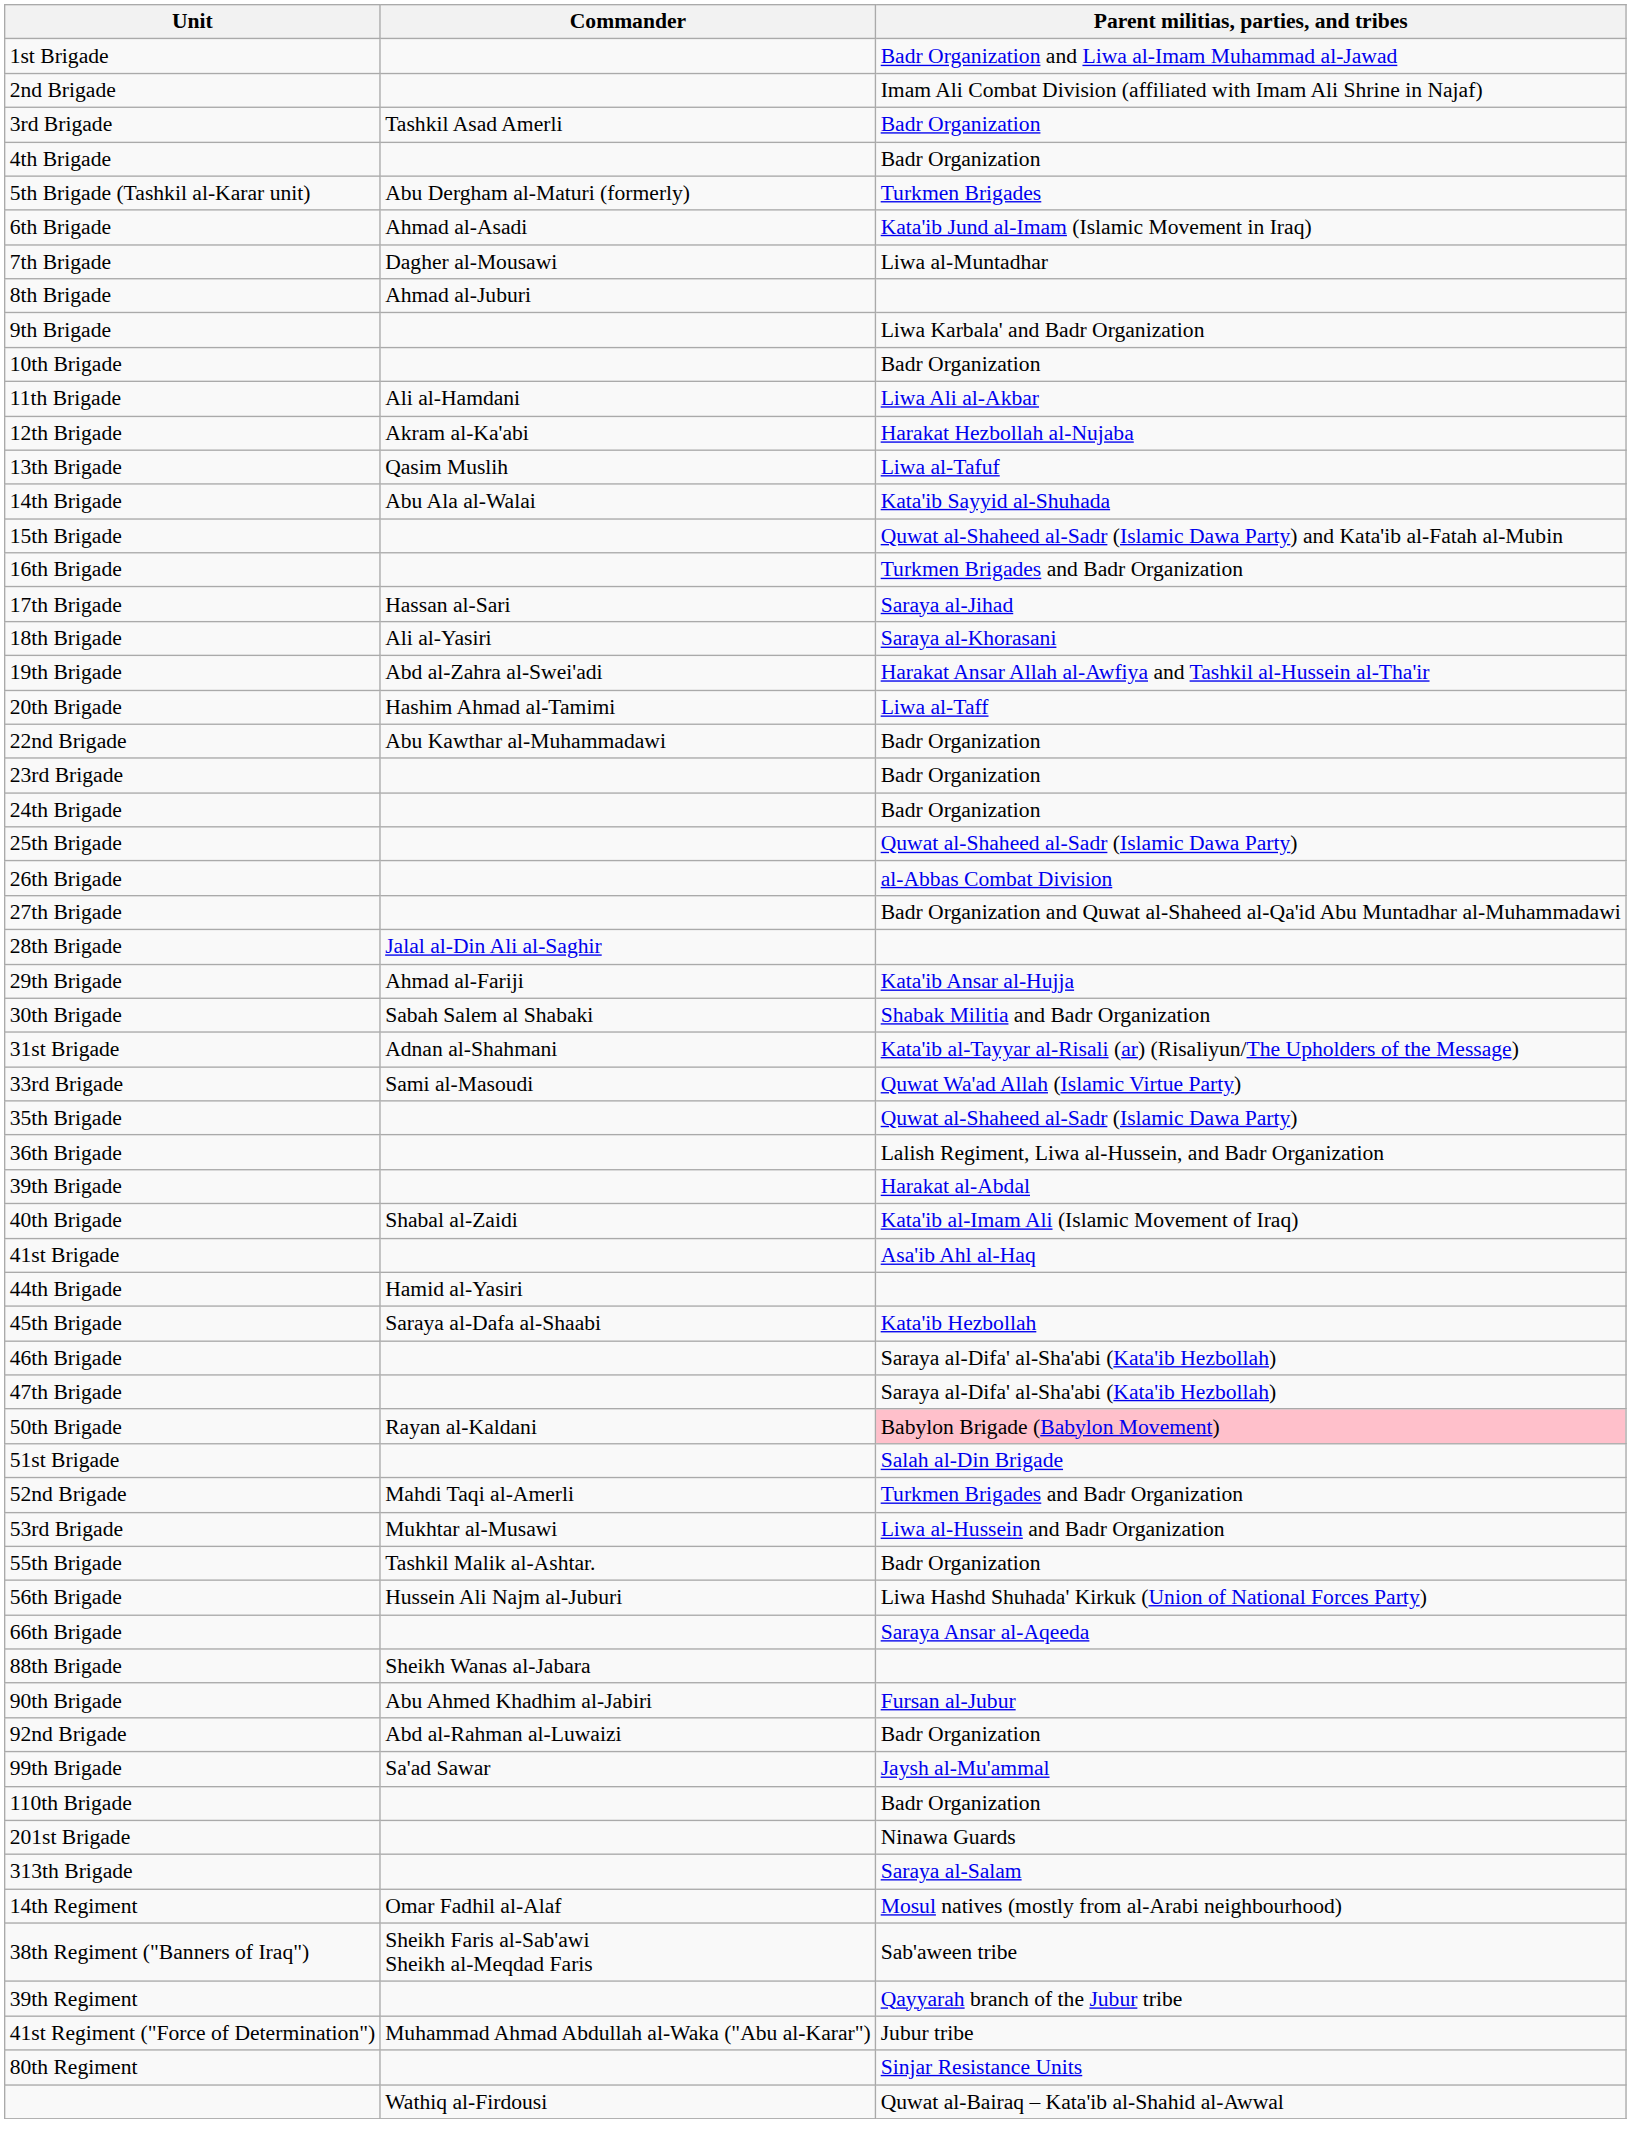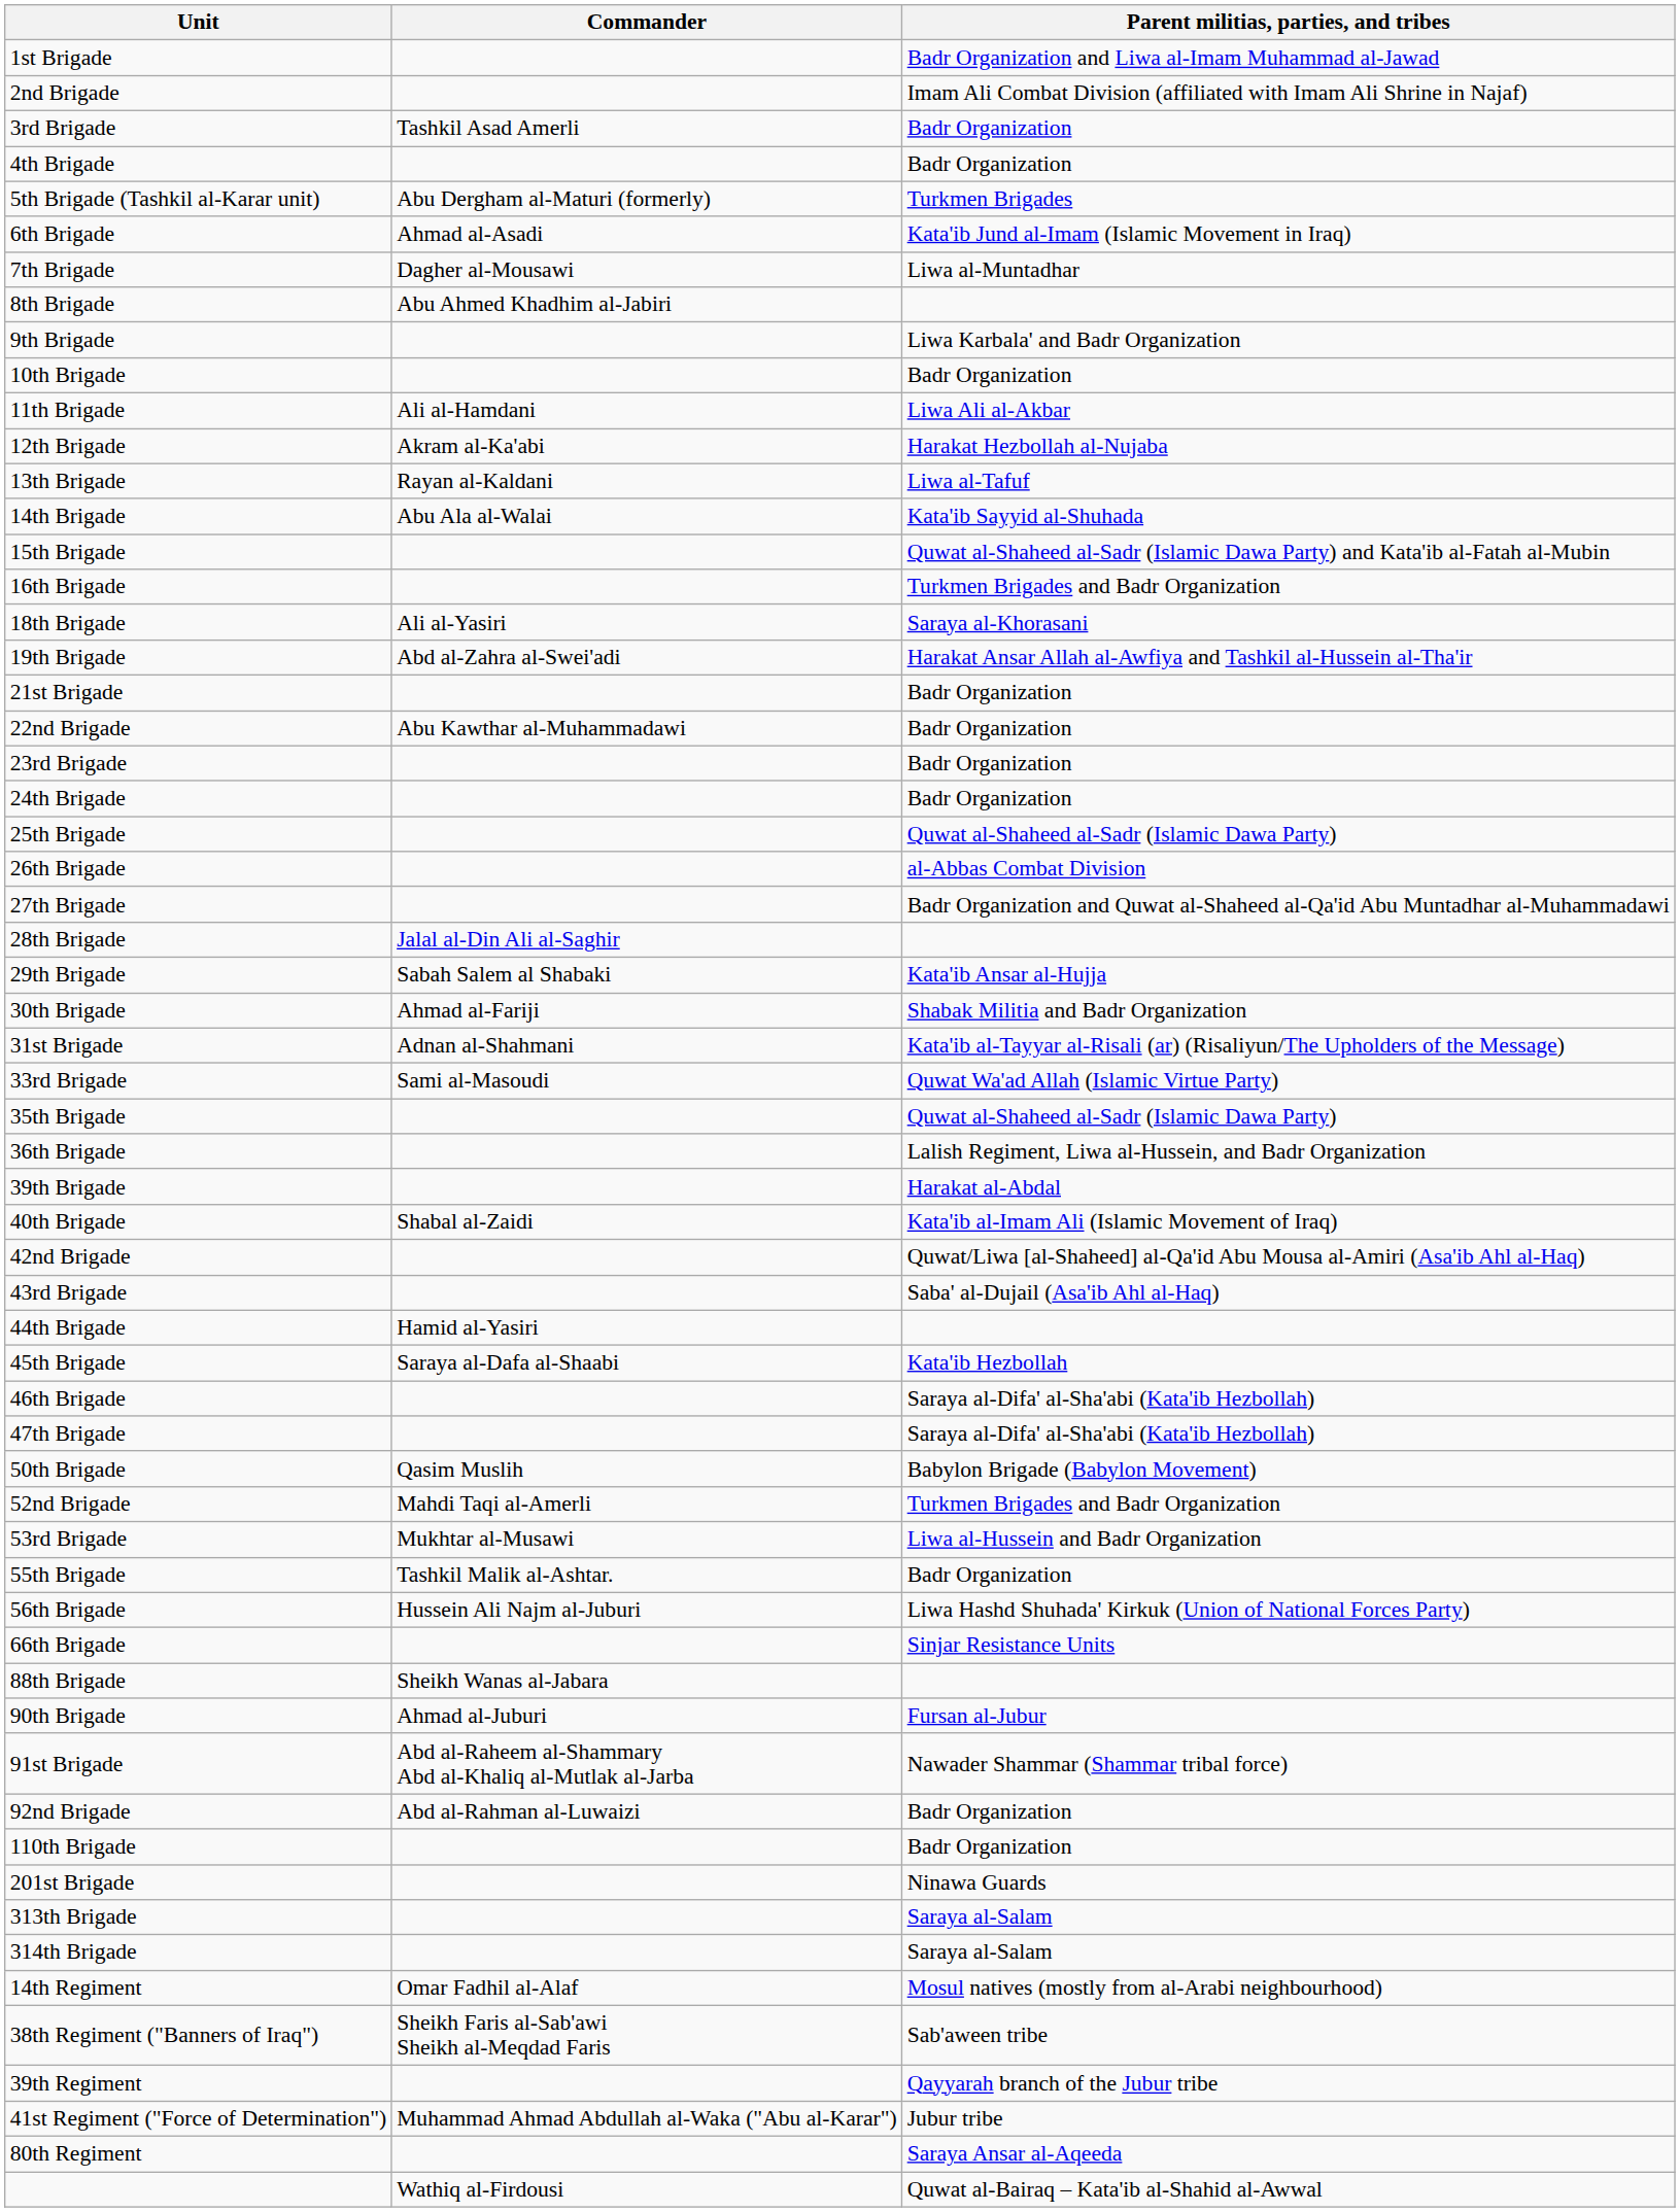8th Brigade | Commander: Ahmad al-Juburi -> Abu Ahmed Khadhim al-Jabiri
13th Brigade | Commander: Qasim Muslih -> Rayan al-Kaldani
- row: 17th Brigade | Hassan al-Sari | Saraya al-Jihad
- row: 20th Brigade | Hashim Ahmad al-Tamimi | Liwa al-Taff
+ row: 21st Brigade | Badr Organization
29th Brigade | Commander: Ahmad al-Fariji -> Sabah Salem al Shabaki
30th Brigade | Commander: Sabah Salem al Shabaki -> Ahmad al-Fariji
- row: 41st Brigade | Asa'ib Ahl al-Haq
+ row: 42nd Brigade | Quwat/Liwa [al-Shaheed] al-Qa'id Abu Mousa al-Amiri (Asa'ib Ahl al-Haq)
+ row: 43rd Brigade | Saba' al-Dujail (Asa'ib Ahl al-Haq)
50th Brigade | Commander: Rayan al-Kaldani -> Qasim Muslih
50th Brigade | Parent militias, parties, and tribes: pink background -> no background
- row: 51st Brigade | Salah al-Din Brigade
66th Brigade | Parent militias, parties, and tribes: Saraya Ansar al-Aqeeda -> Sinjar Resistance Units
90th Brigade | Commander: Abu Ahmed Khadhim al-Jabiri -> Ahmad al-Juburi
+ row: 91st Brigade | Abd al-Raheem al-Shammary Abd al-Khaliq al-Mutlak al-Jarba | Nawader Shammar (Shammar tribal force)
- row: 99th Brigade | Sa'ad Sawar | Jaysh al-Mu'ammal
+ row: 314th Brigade | Saraya al-Salam
80th Regiment | Parent militias, parties, and tribes: Sinjar Resistance Units -> Saraya Ansar al-Aqeeda
